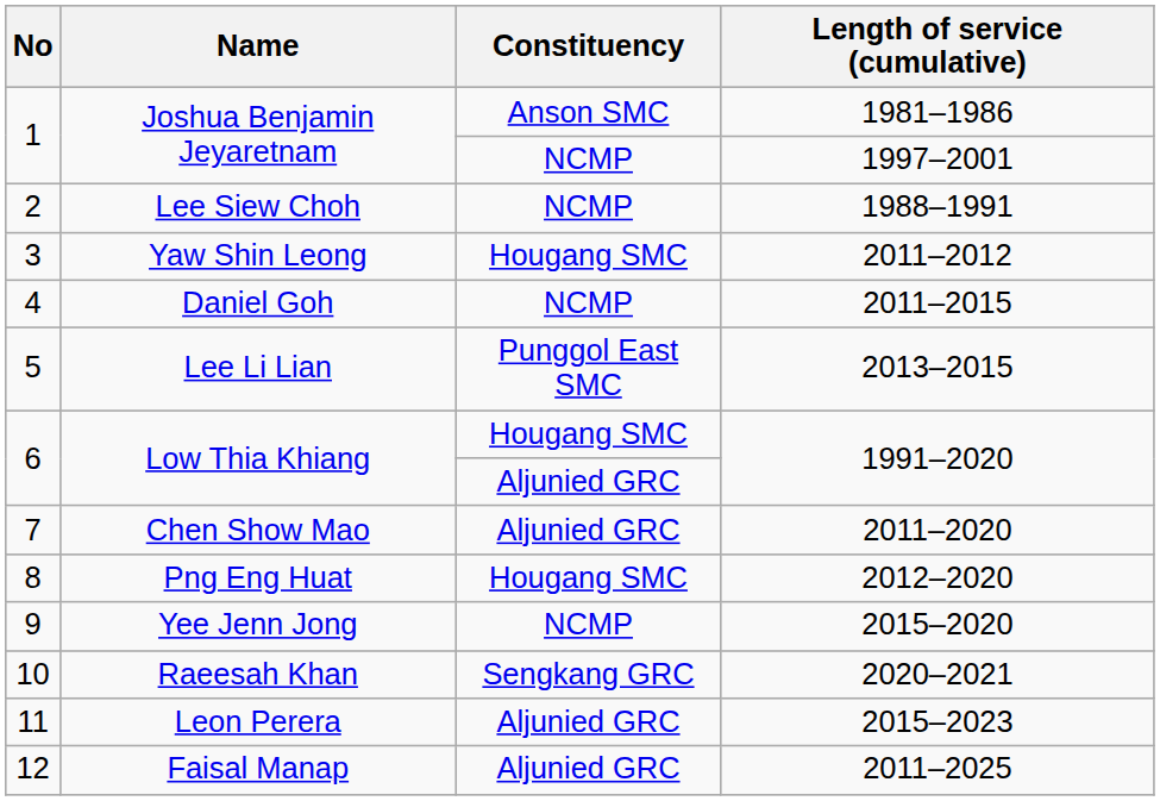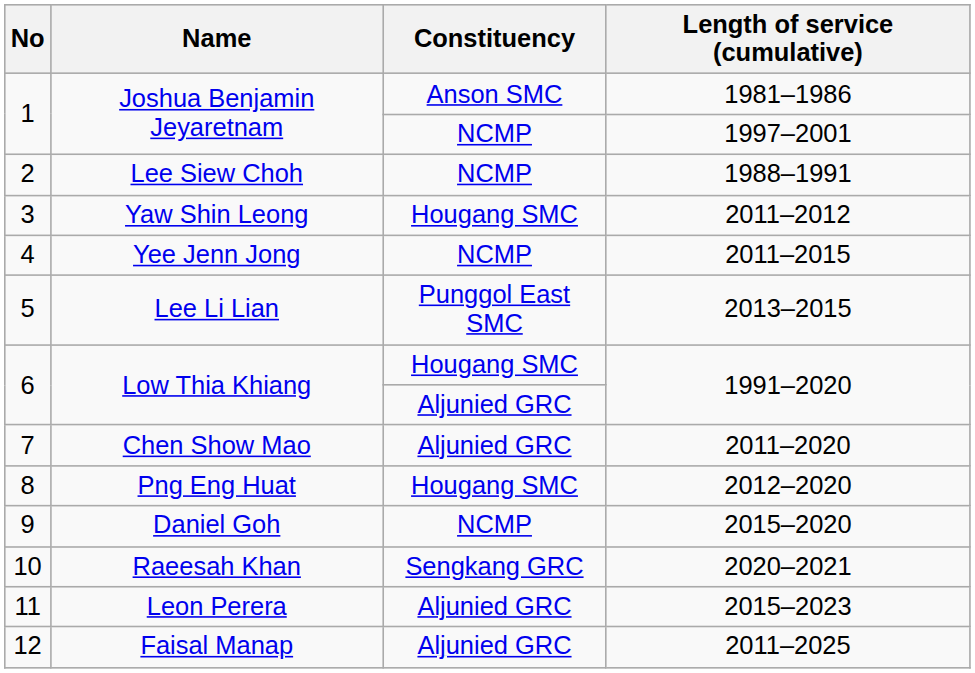2011–2015 | Name: Daniel Goh -> Yee Jenn Jong
2015–2020 | Name: Yee Jenn Jong -> Daniel Goh
